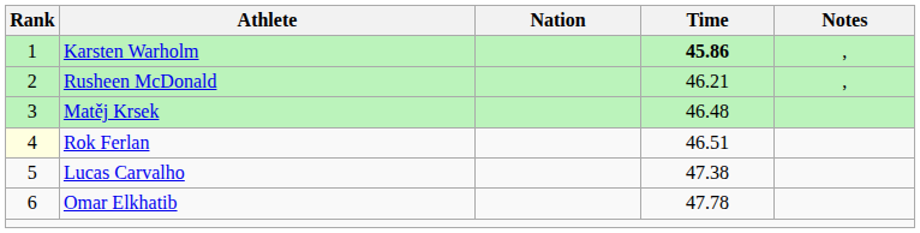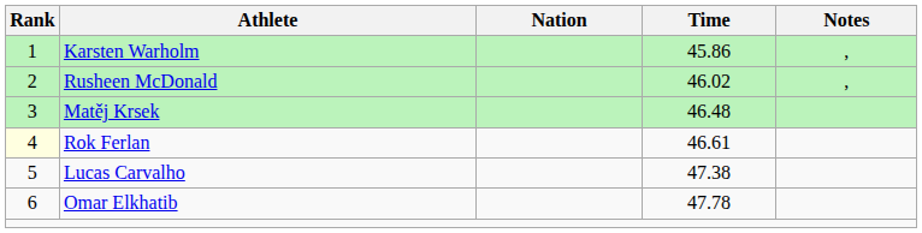Karsten Warholm | Time: bold -> normal
Rusheen McDonald | Time: 46.21 -> 46.02
Rok Ferlan | Time: 46.51 -> 46.61
